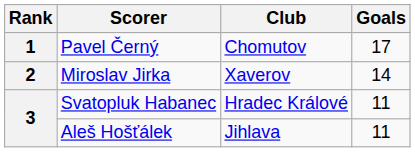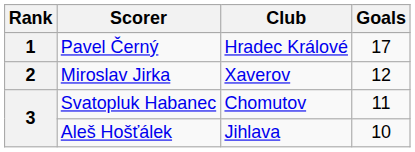Pavel Černý | Club: Chomutov -> Hradec Králové
Miroslav Jirka | Goals: 14 -> 12
Svatopluk Habanec | Club: Hradec Králové -> Chomutov
Aleš Hošťálek | Goals: 11 -> 10
